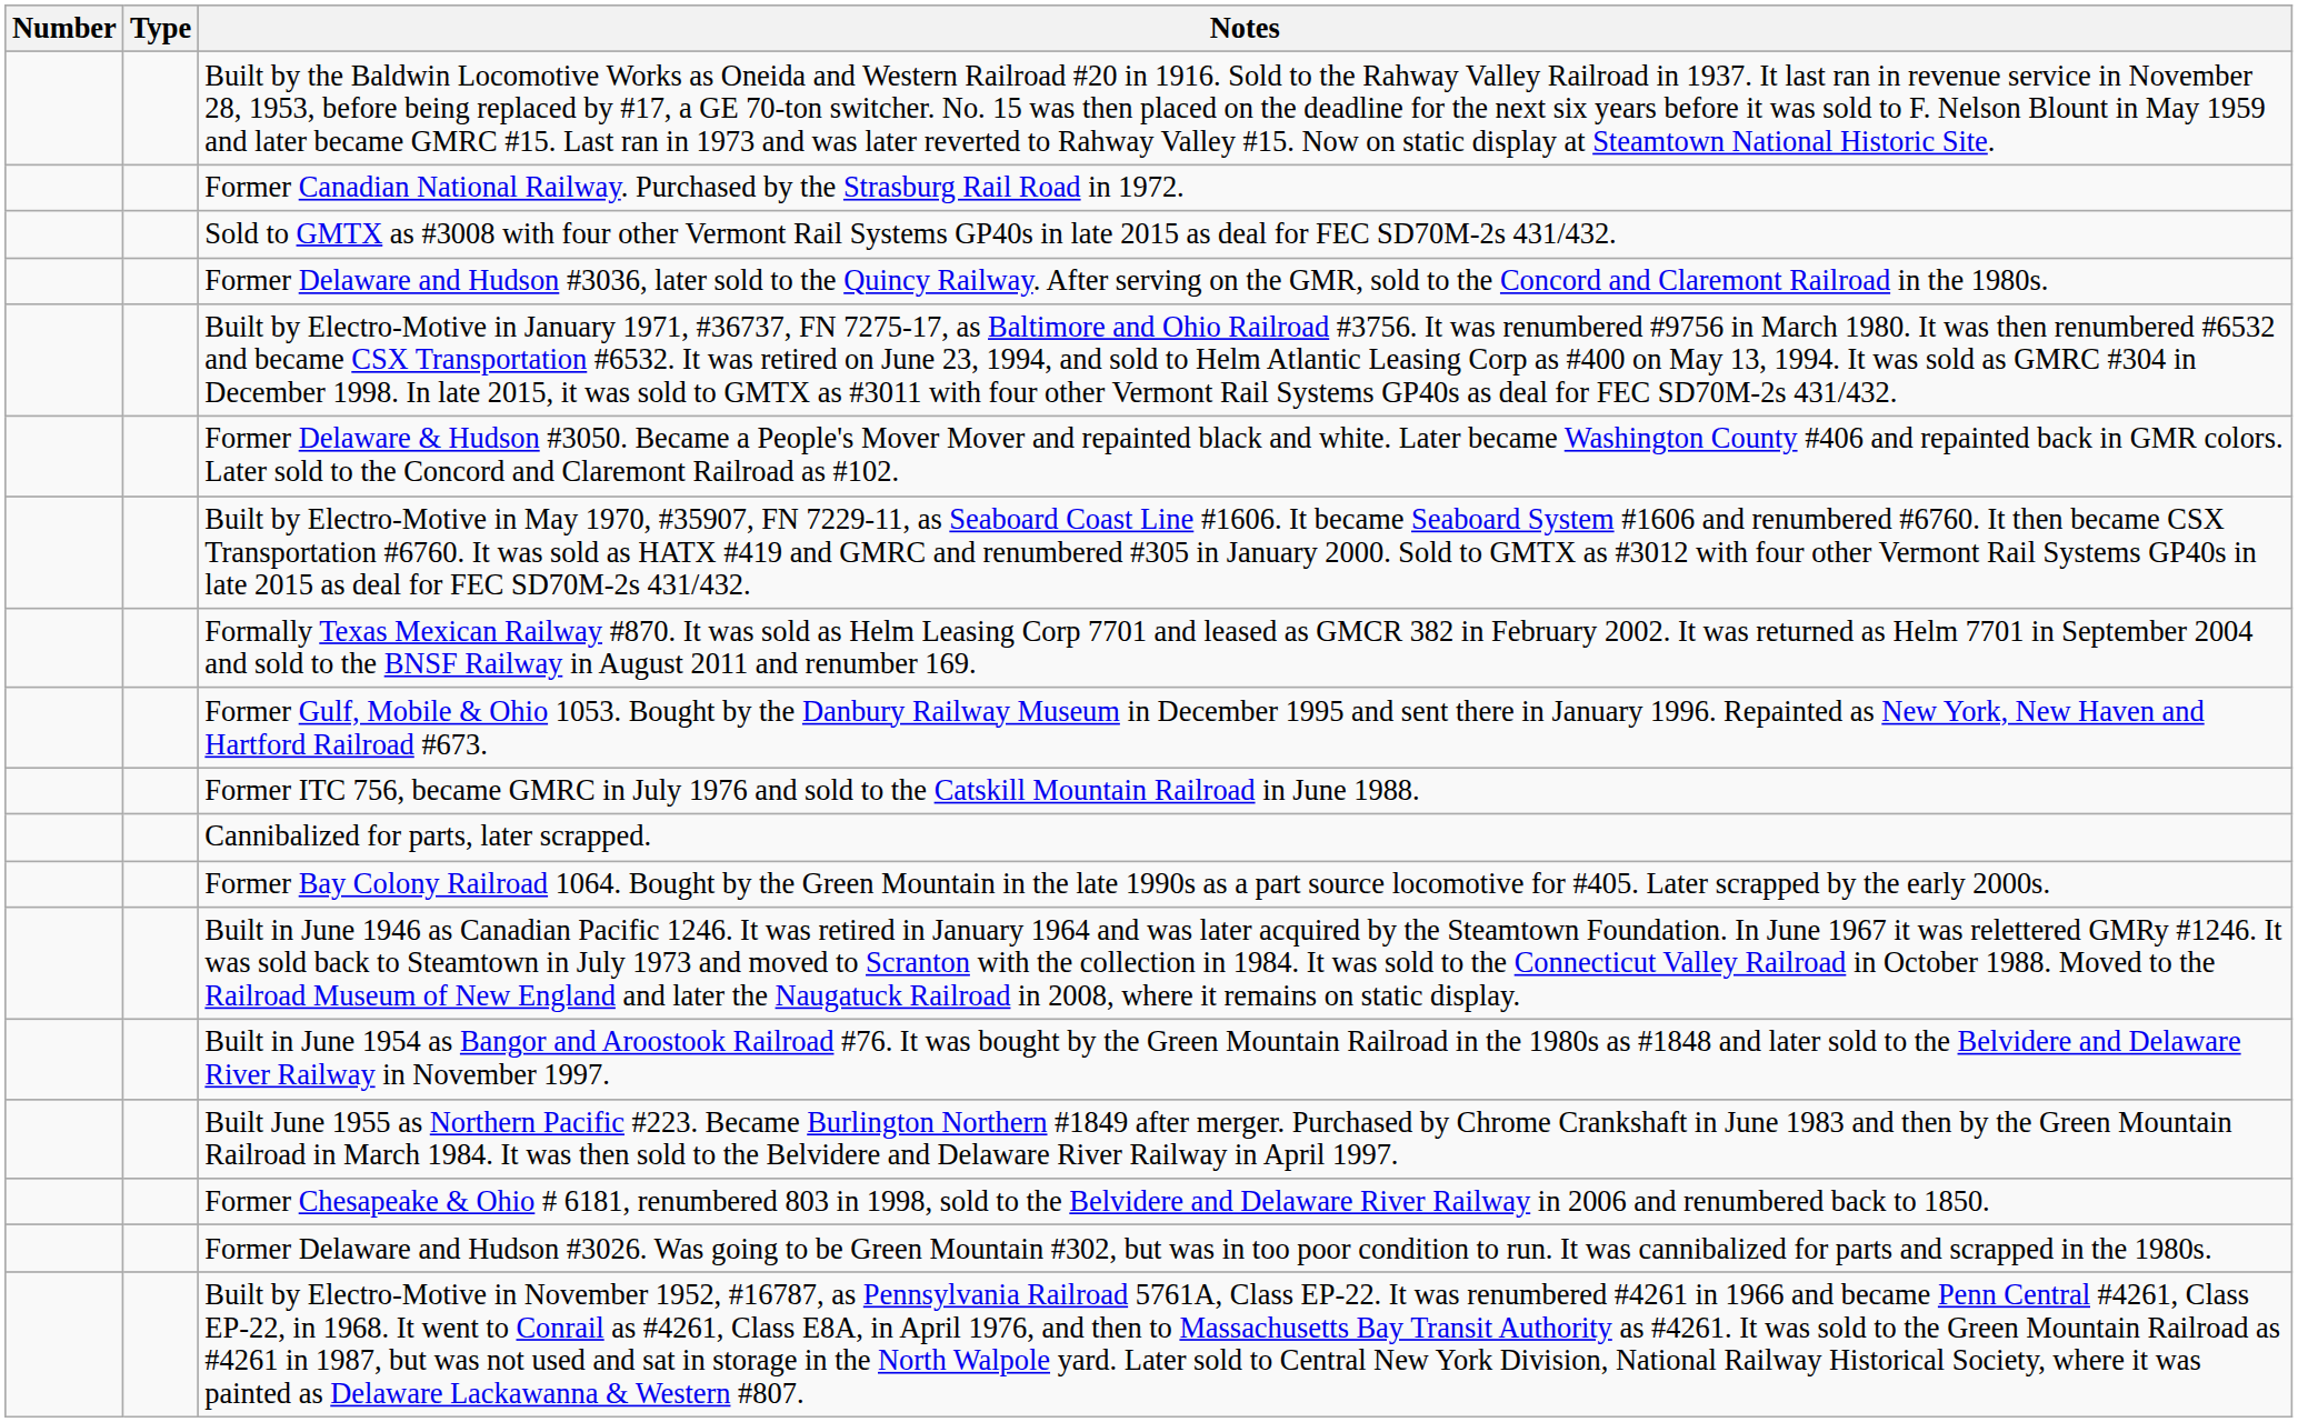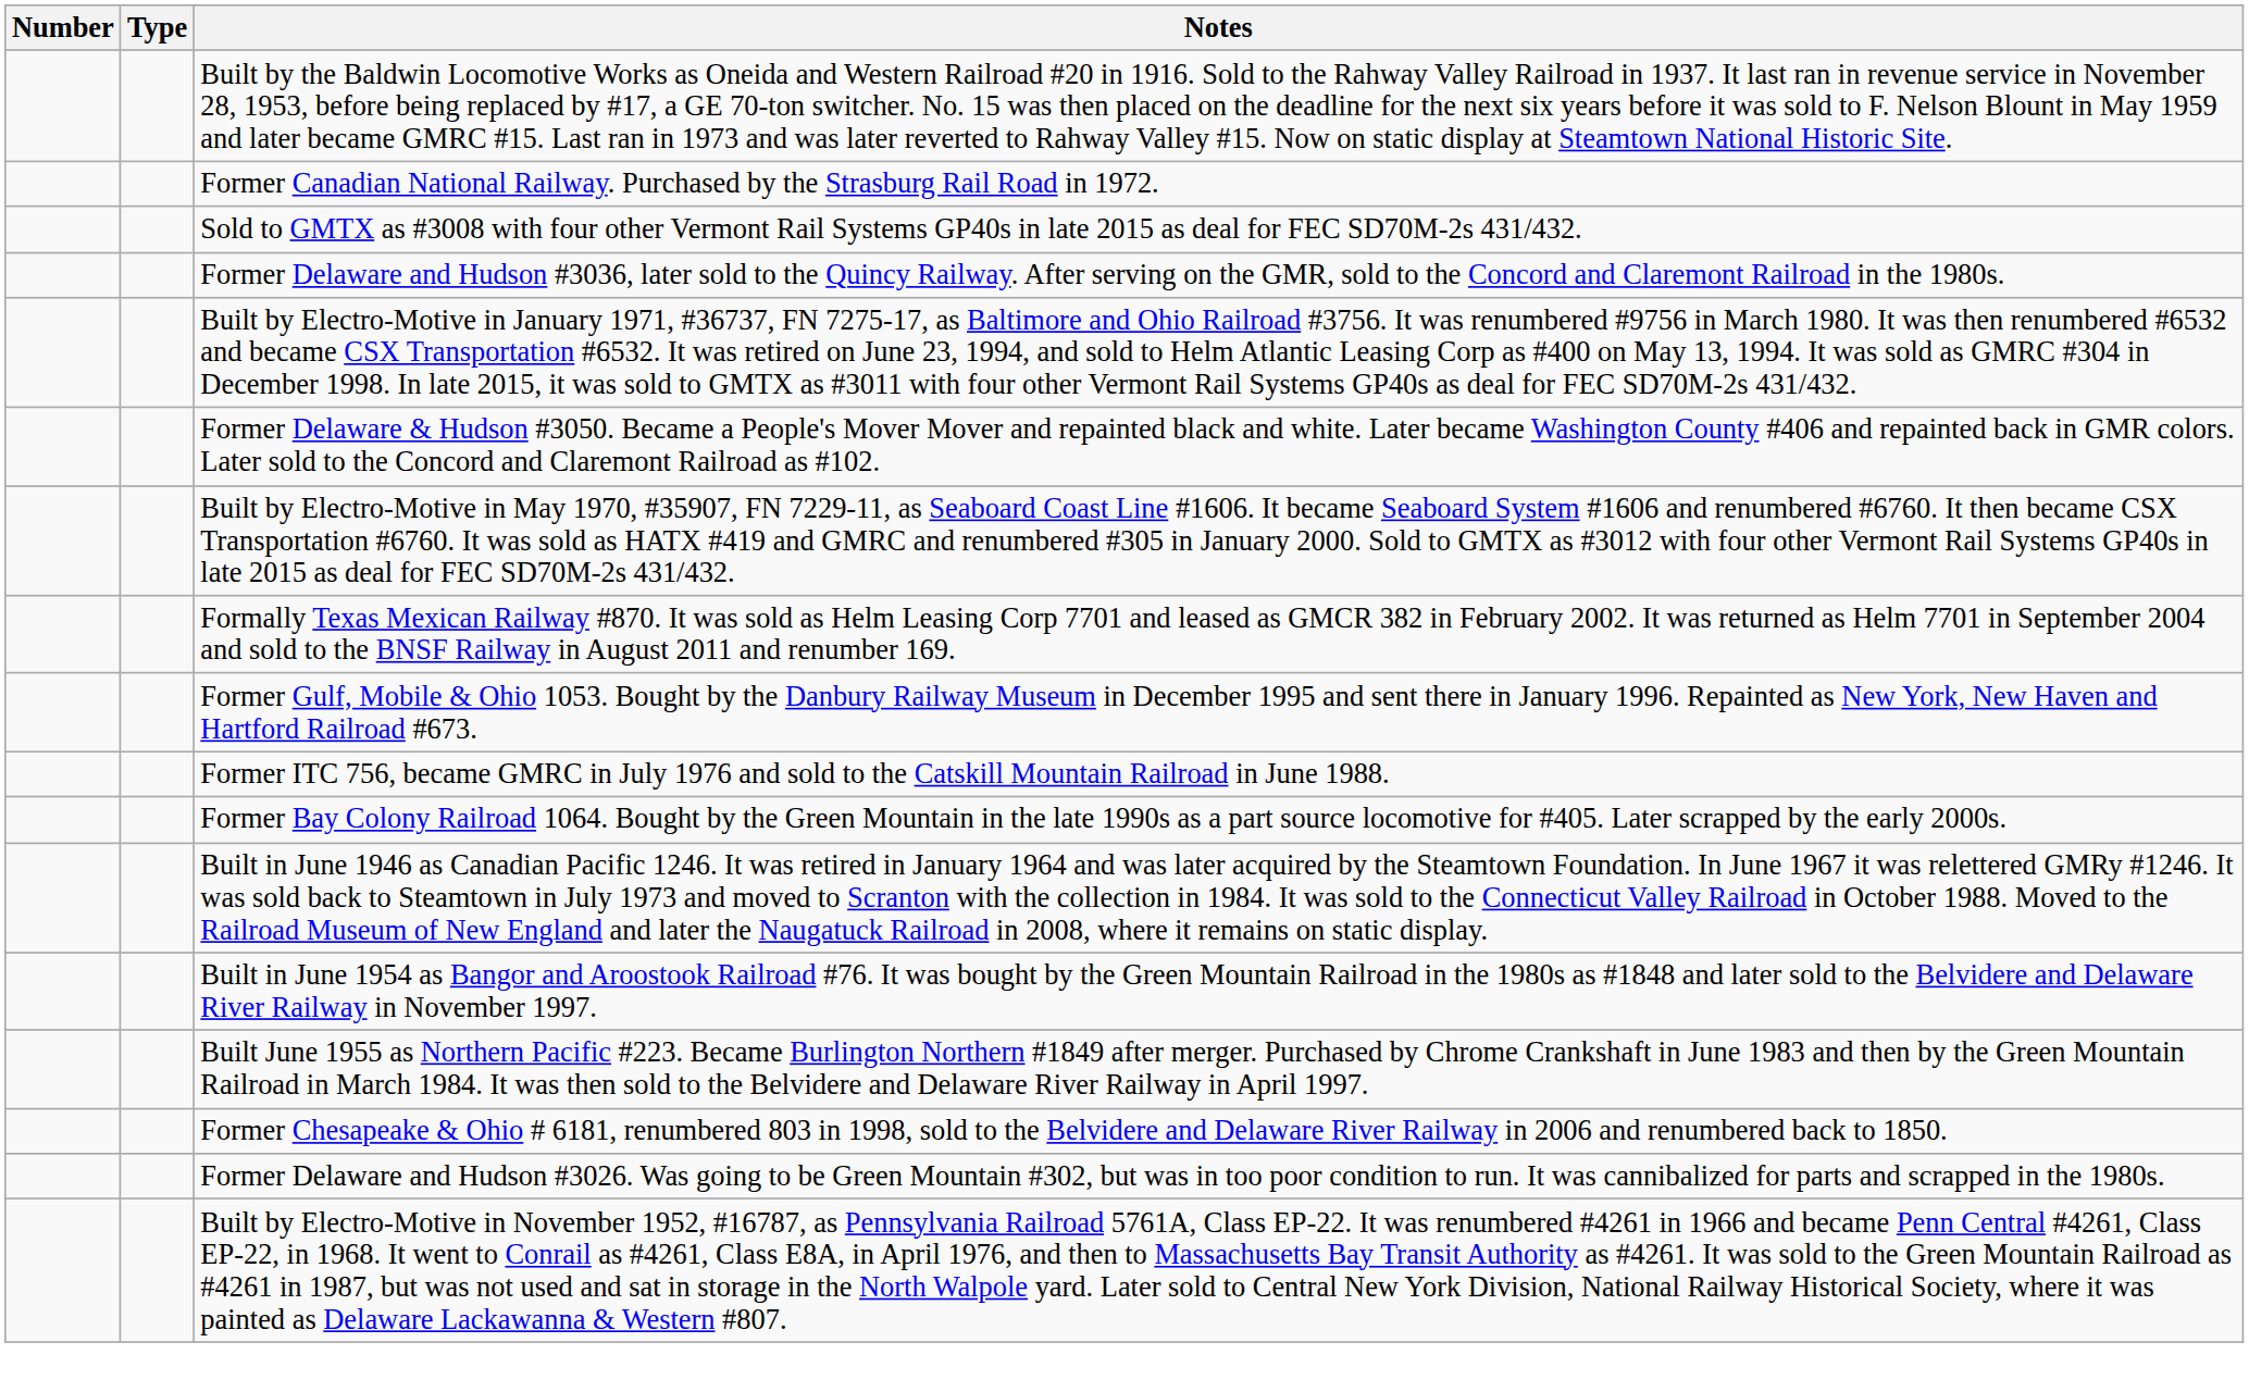- row: Cannibalized for parts, later scrapped.
